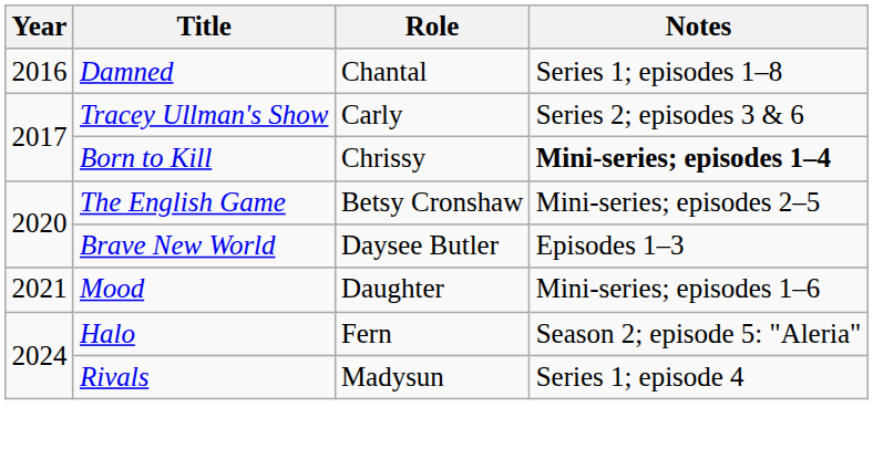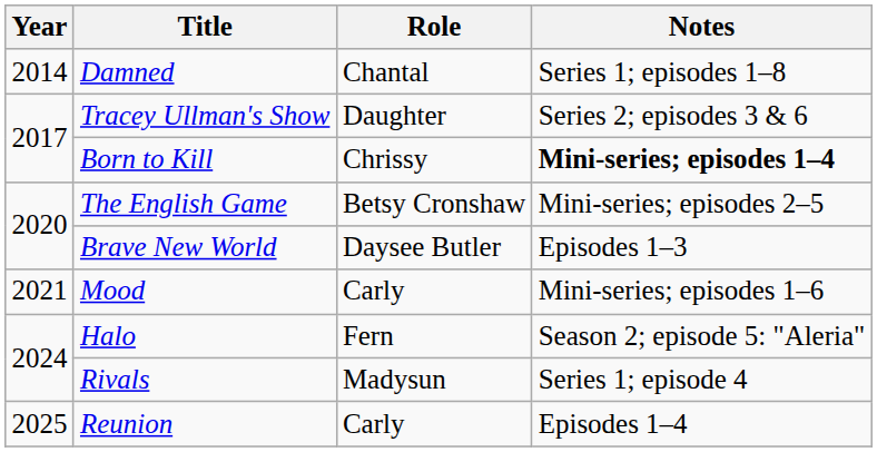Damned | Year: 2016 -> 2014
Tracey Ullman's Show | Role: Carly -> Daughter
Mood | Role: Daughter -> Carly
+ row: 2025 | Reunion | Carly | Episodes 1–4
